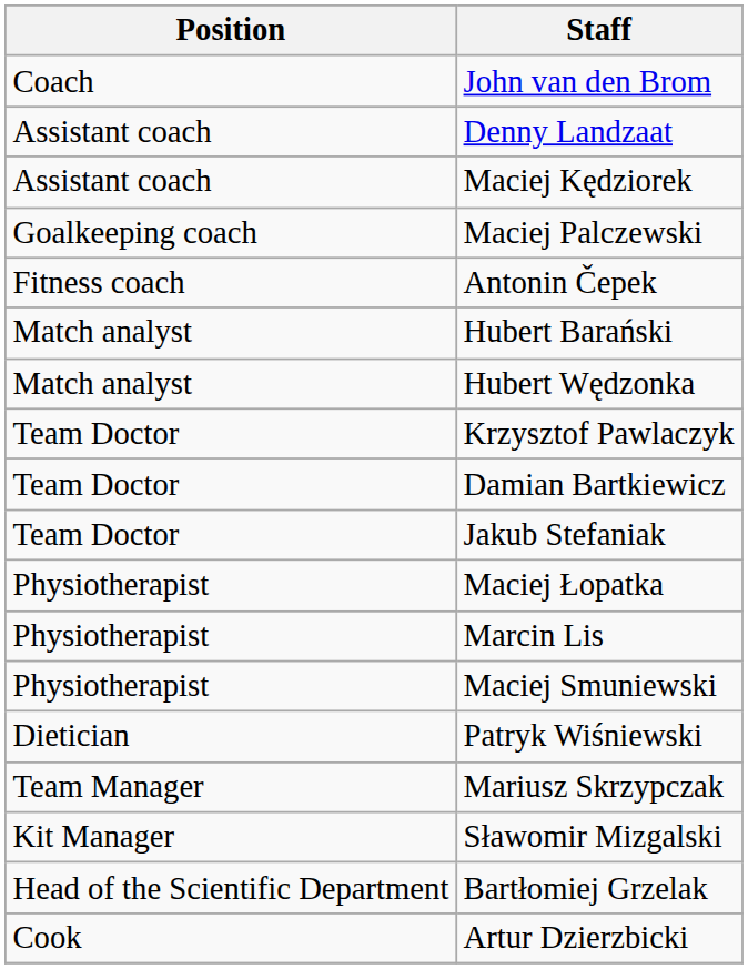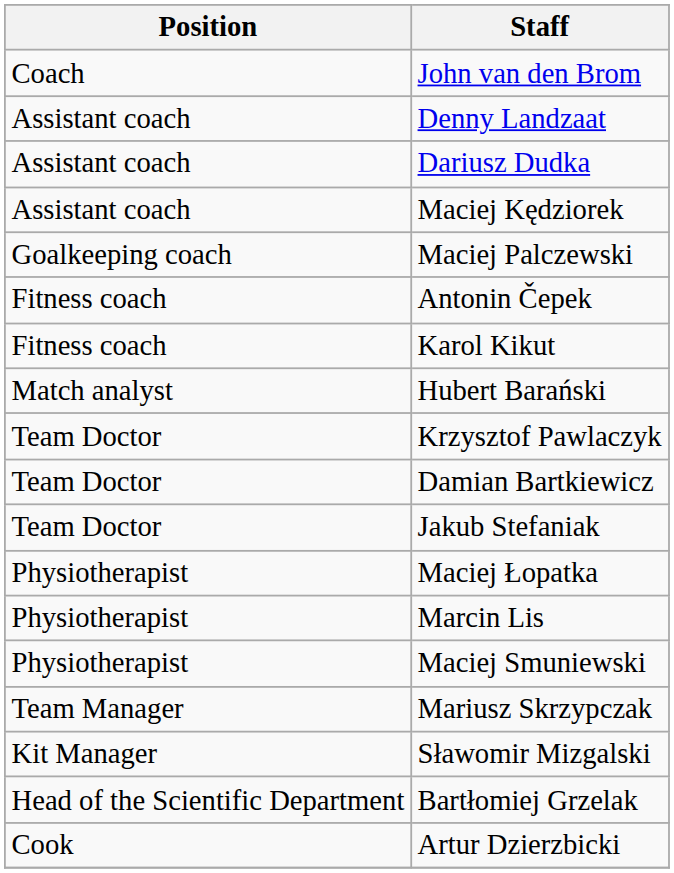+ row: Assistant coach | Dariusz Dudka
+ row: Fitness coach | Karol Kikut
- row: Match analyst | Hubert Wędzonka
- row: Dietician | Patryk Wiśniewski
